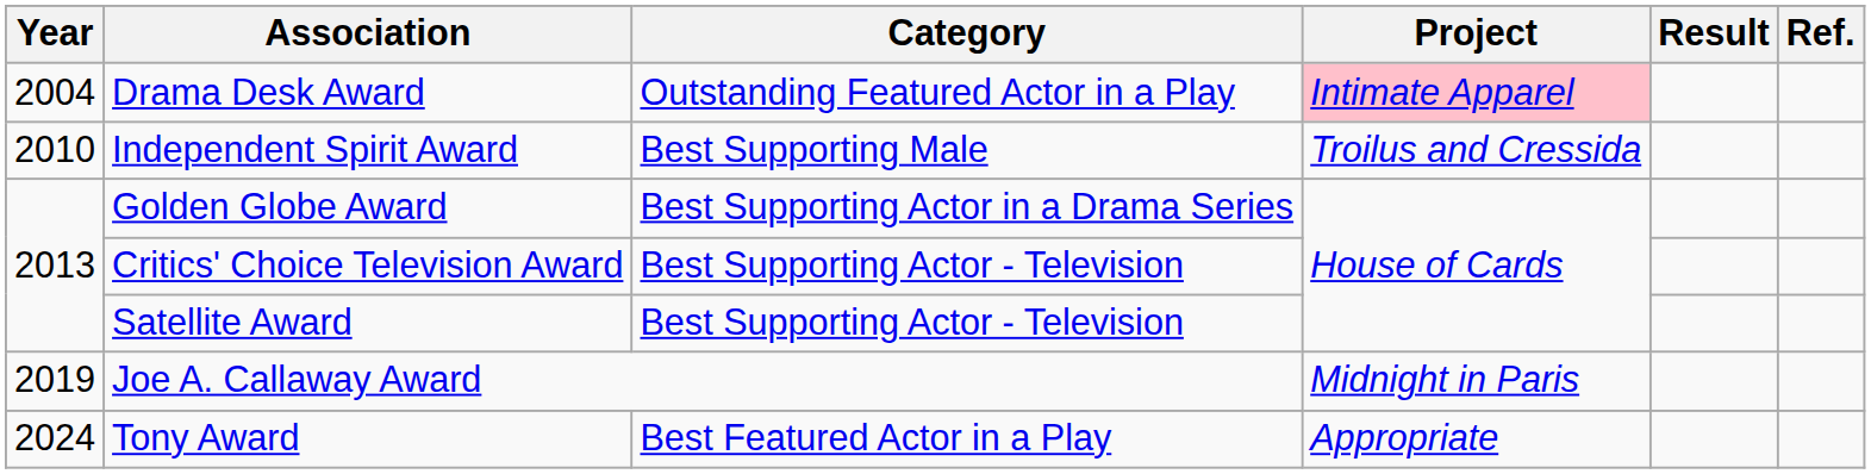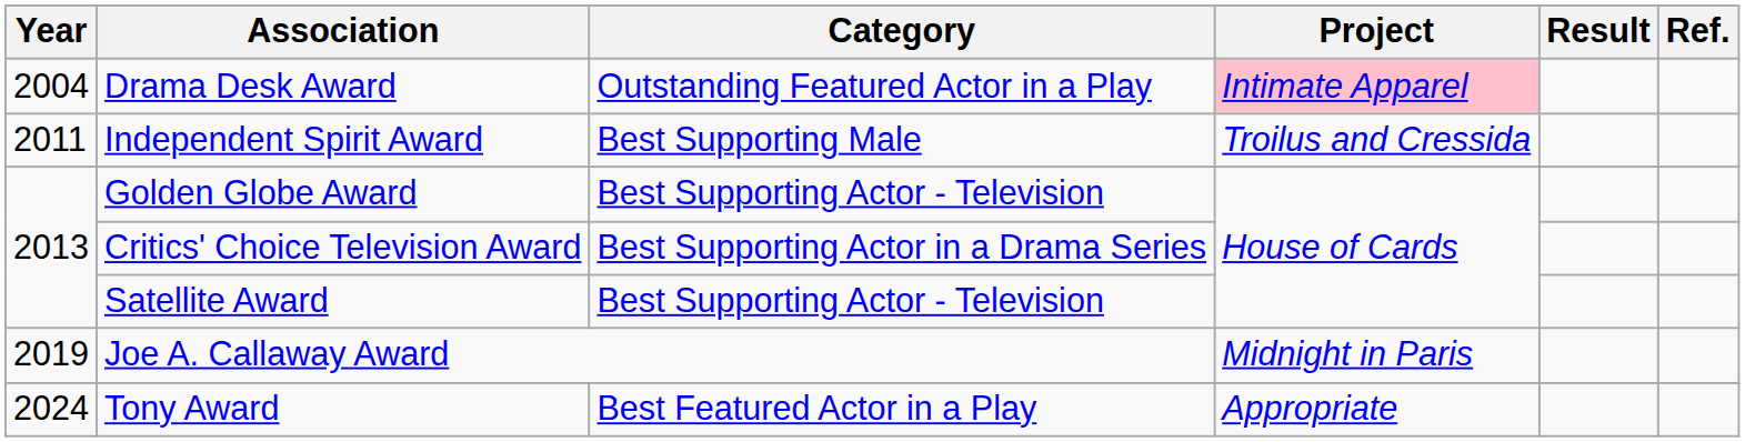Independent Spirit Award | Year: 2010 -> 2011
Golden Globe Award | Category: Best Supporting Actor in a Drama Series -> Best Supporting Actor - Television
Critics' Choice Television Award | Category: Best Supporting Actor - Television -> Best Supporting Actor in a Drama Series
